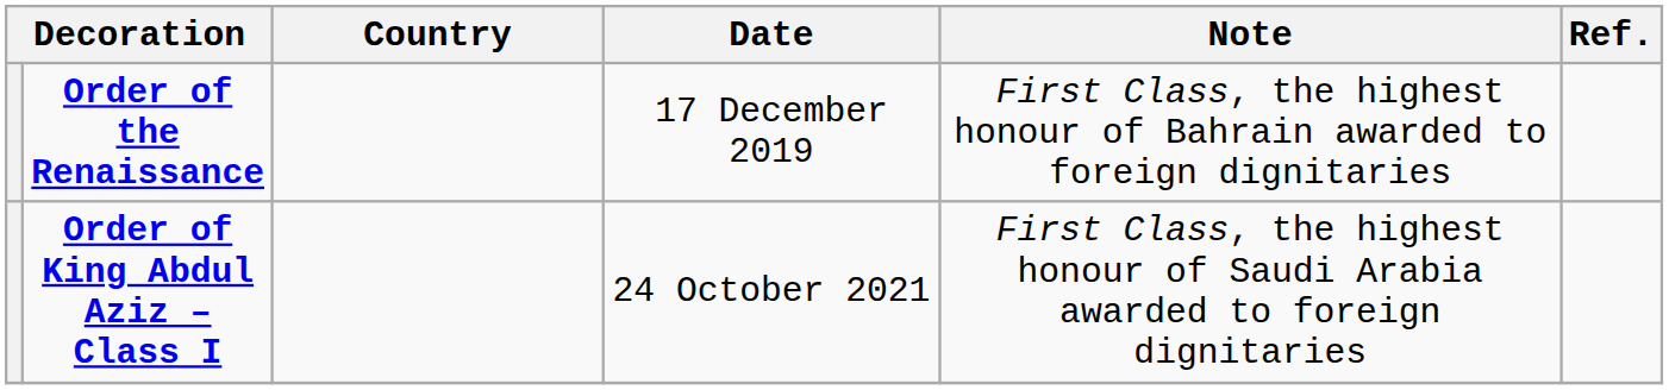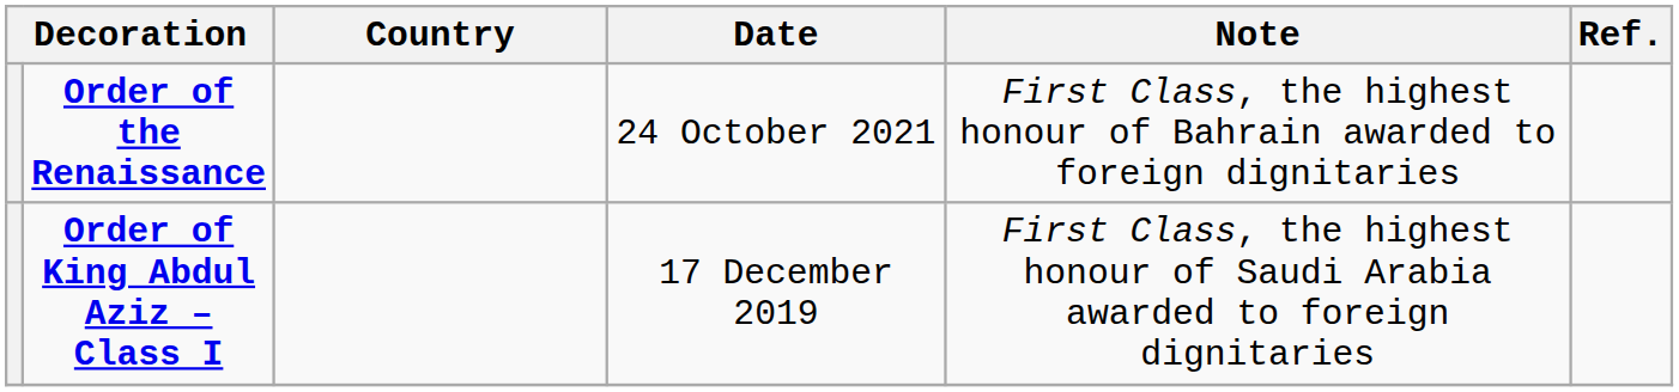Order of the Renaissance | Date: 17 December 2019 -> 24 October 2021
Order of King Abdul Aziz – Class I | Date: 24 October 2021 -> 17 December 2019
